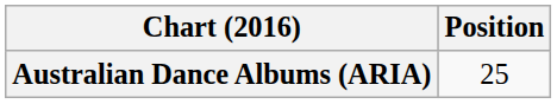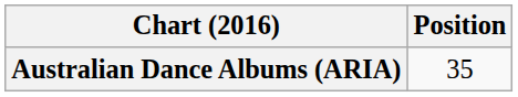Australian Dance Albums (ARIA) | Position: 25 -> 35
